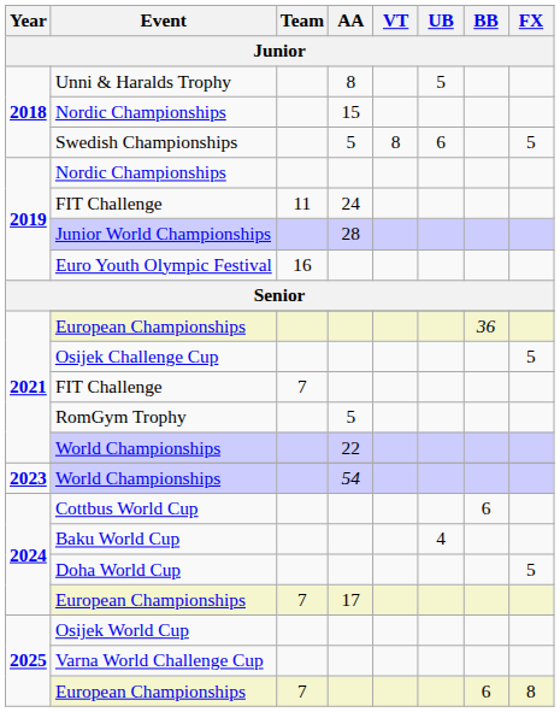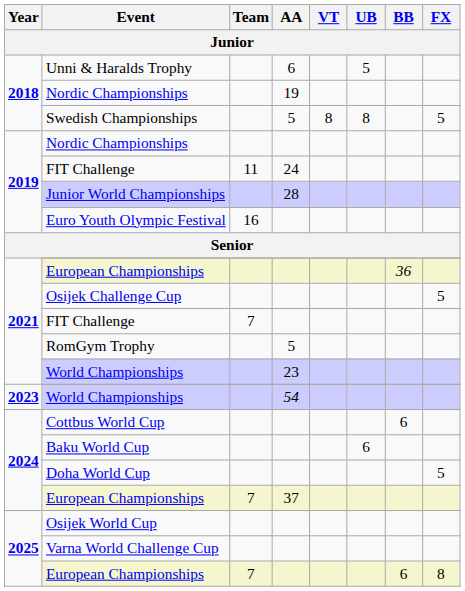Unni & Haralds Trophy | AA: 8 -> 6
2018 / Nordic Championships | AA: 15 -> 19
Swedish Championships | UB: 6 -> 8
2021 / World Championships | AA: 22 -> 23
Baku World Cup | UB: 4 -> 6
2024 / European Championships | AA: 17 -> 37
